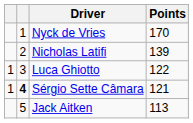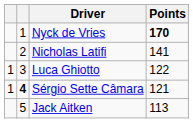Nyck de Vries | Points: normal -> bold
Nicholas Latifi | Points: 139 -> 141
